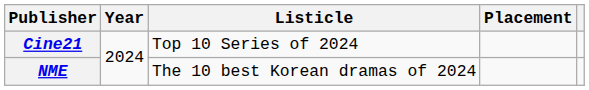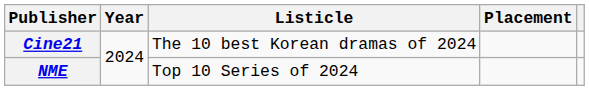Cine21 | Listicle: Top 10 Series of 2024 -> The 10 best Korean dramas of 2024
NME | Listicle: The 10 best Korean dramas of 2024 -> Top 10 Series of 2024
